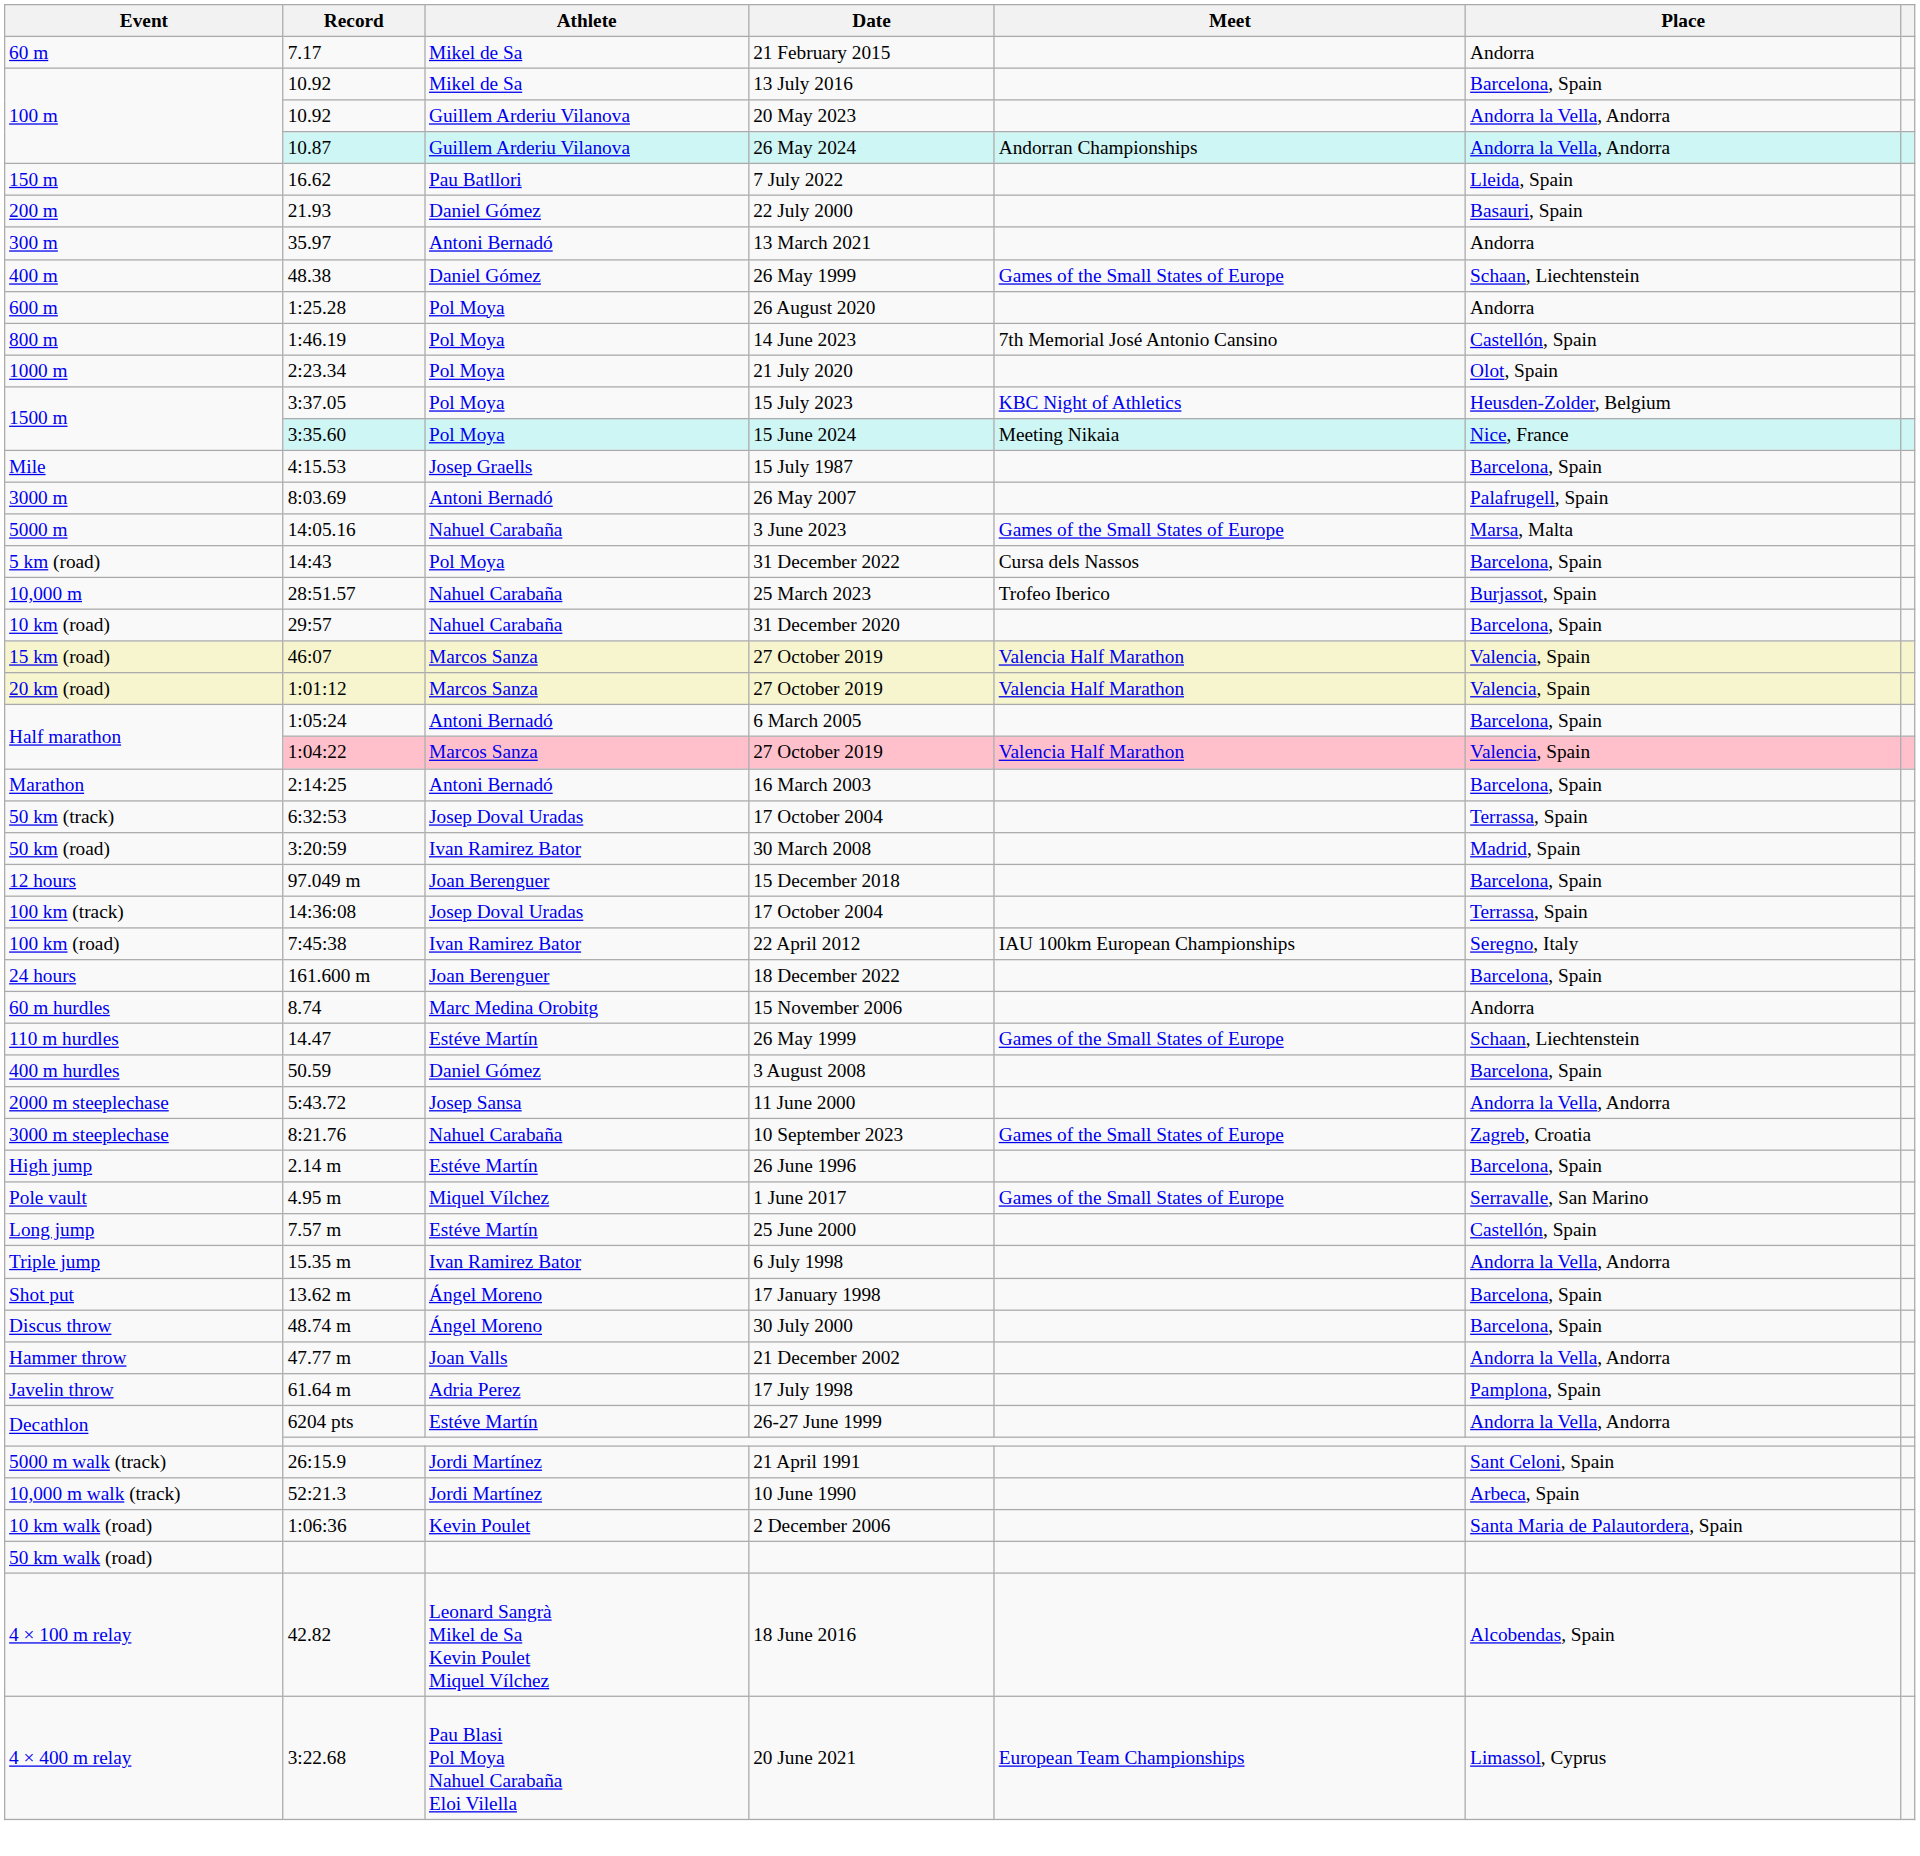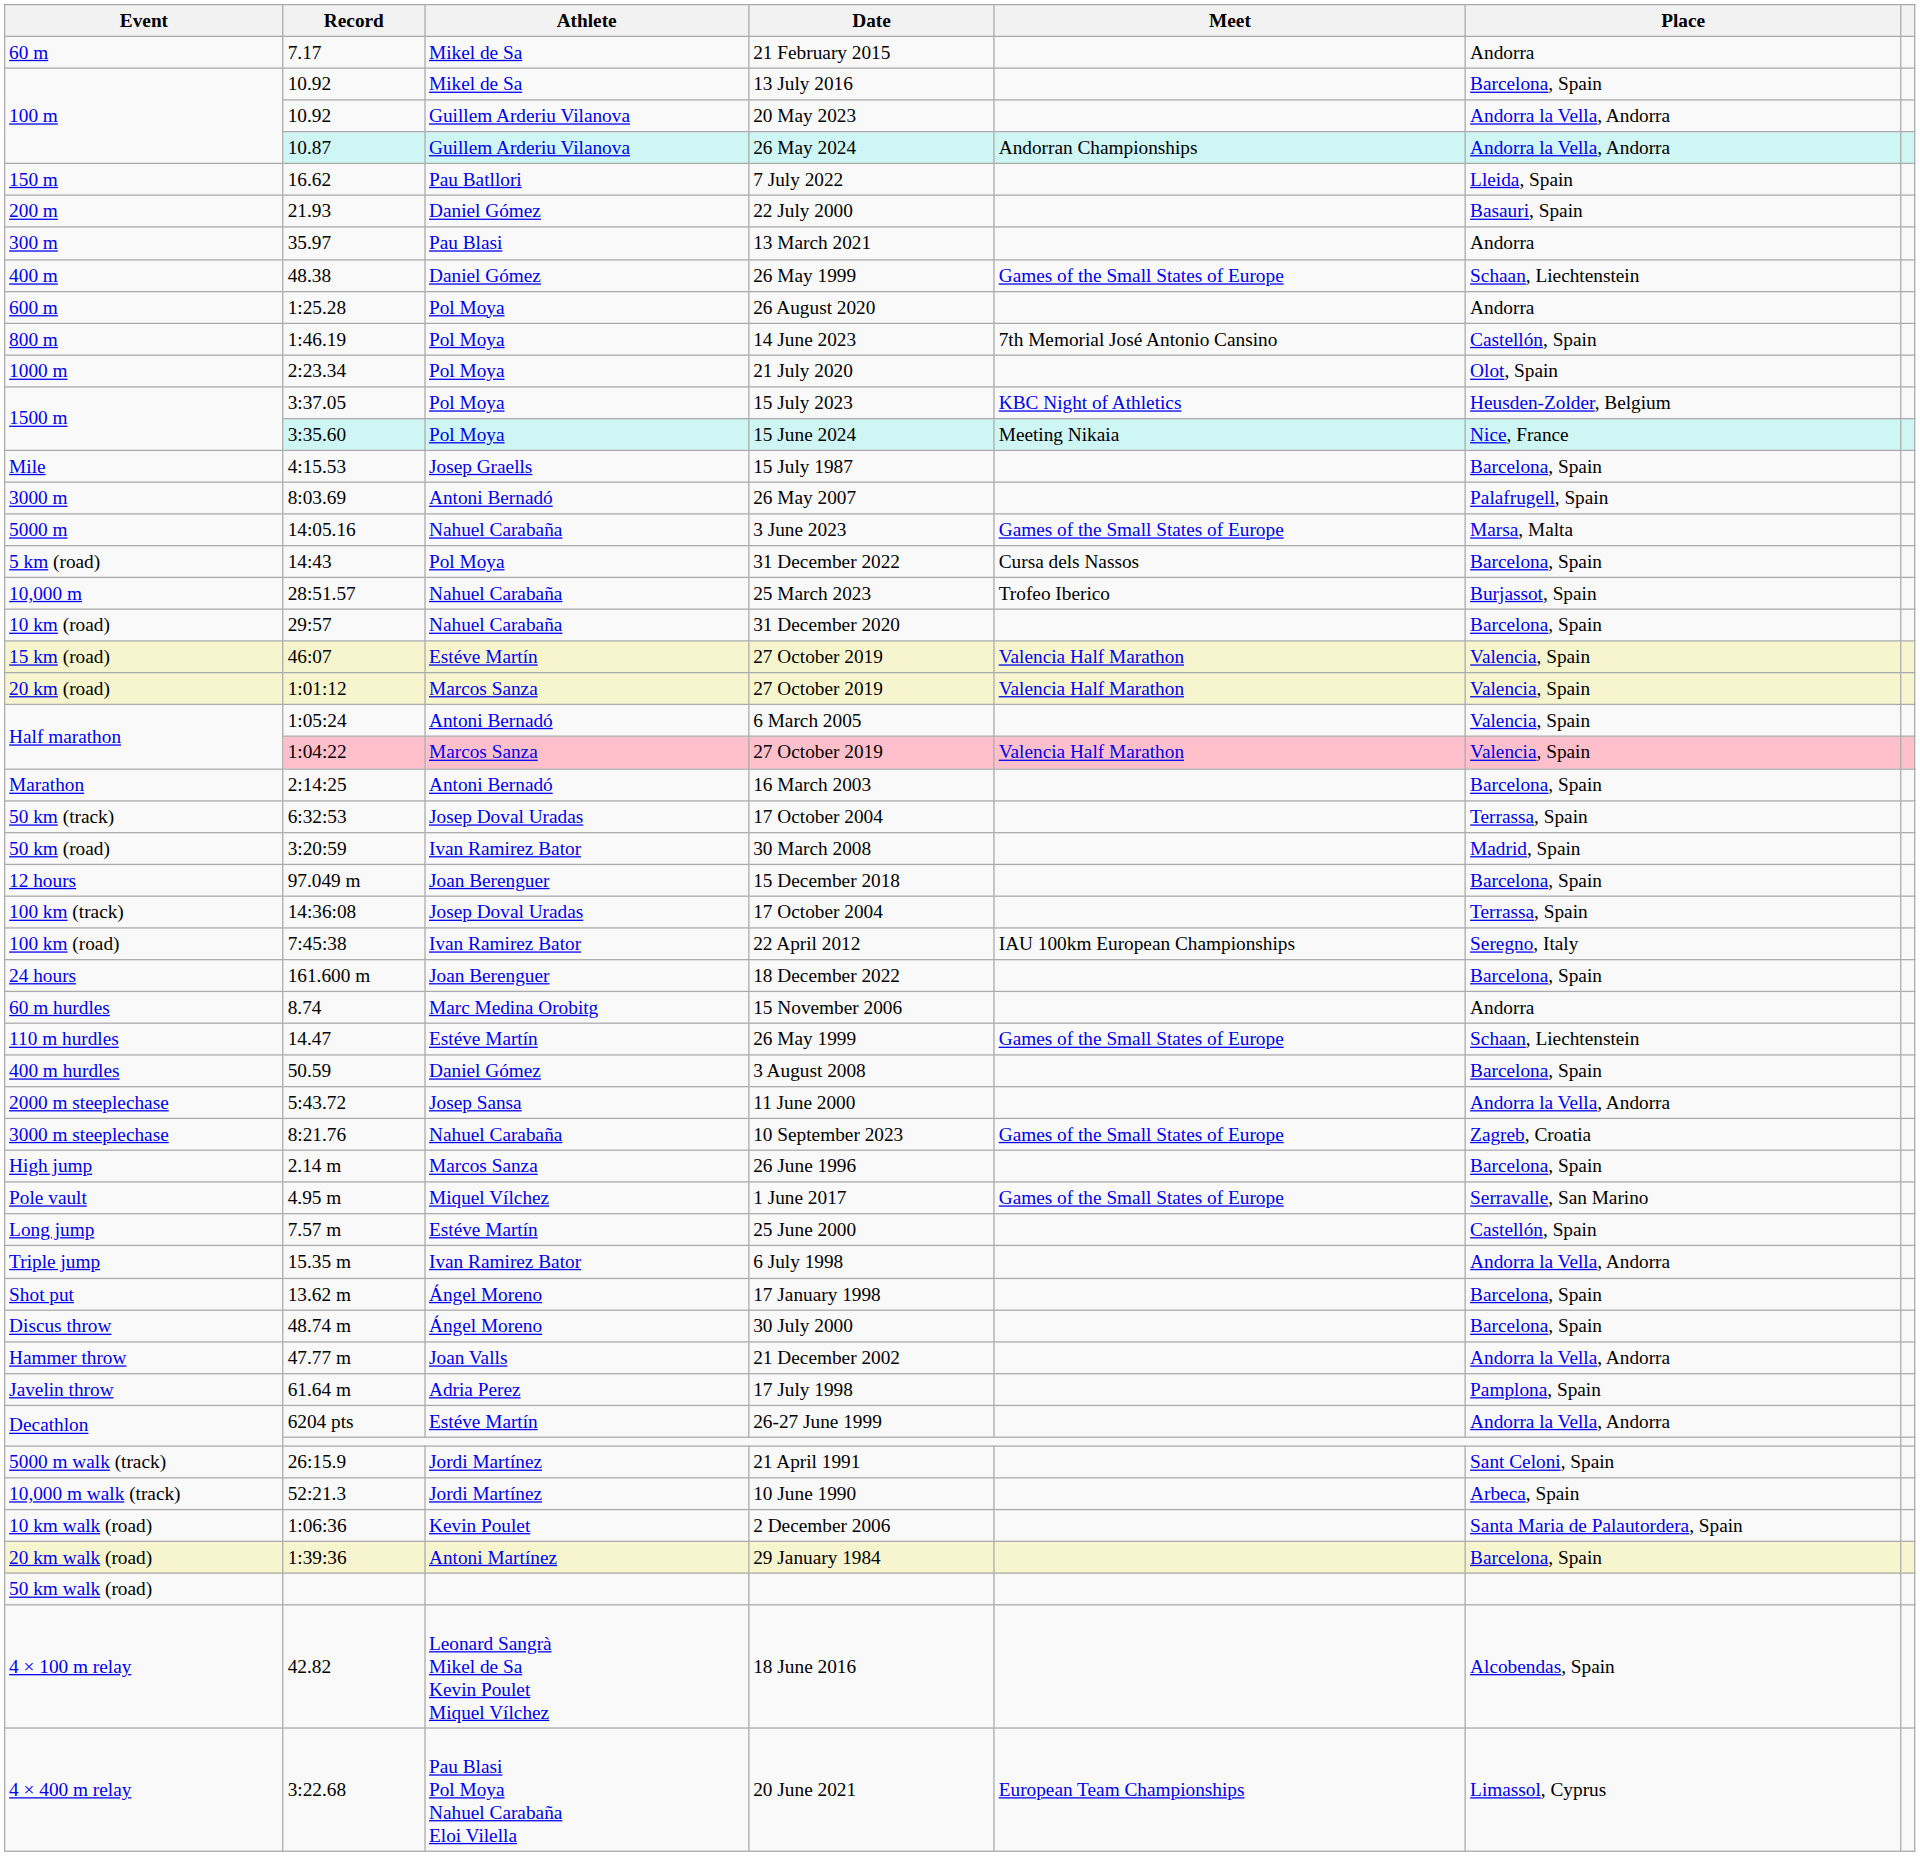300 m | Athlete: Antoni Bernadó -> Pau Blasi
15 km (road) | Athlete: Marcos Sanza -> Estéve Martín
Half marathon / 6 March 2005 | Place: Barcelona, Spain -> Valencia, Spain
High jump | Athlete: Estéve Martín -> Marcos Sanza
+ row: 20 km walk (road) | 1:39:36 | Antoni Martínez | 29 January 1984 | Barcelona, Spain
